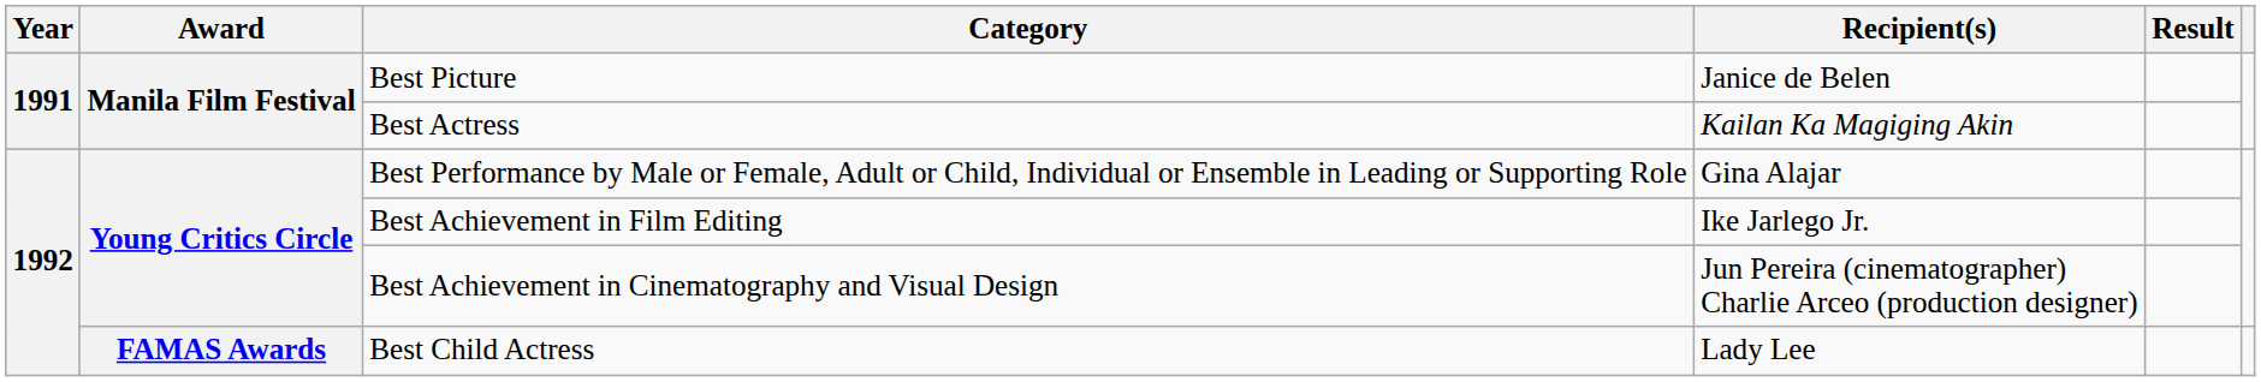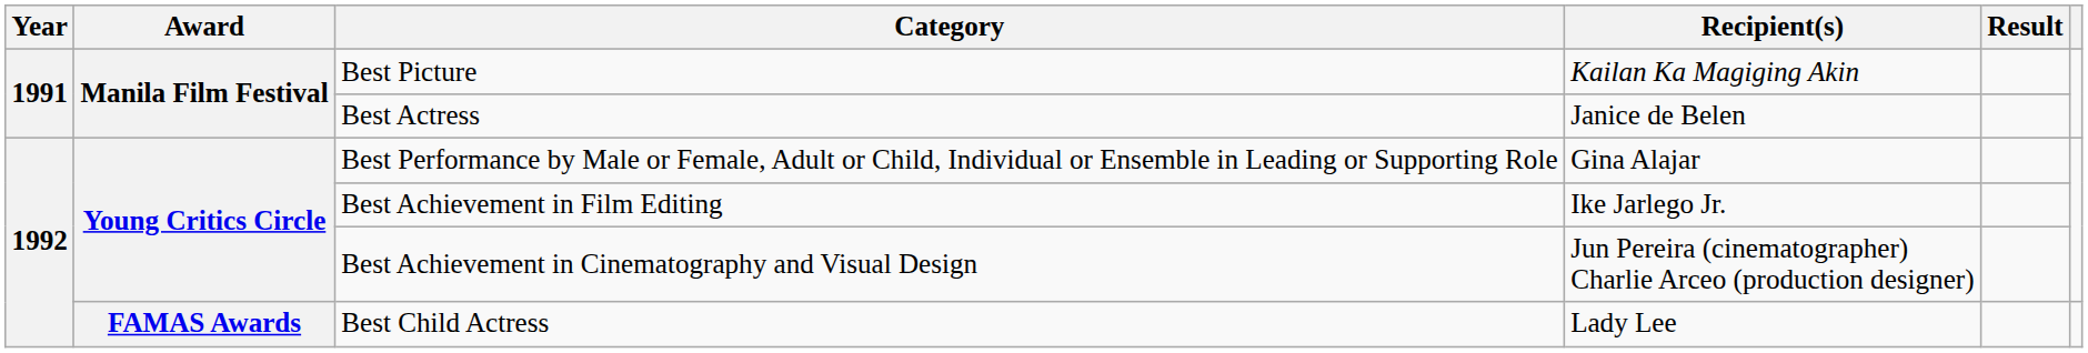Best Picture | Recipient(s): Janice de Belen -> Kailan Ka Magiging Akin
Best Actress | Recipient(s): Kailan Ka Magiging Akin -> Janice de Belen
